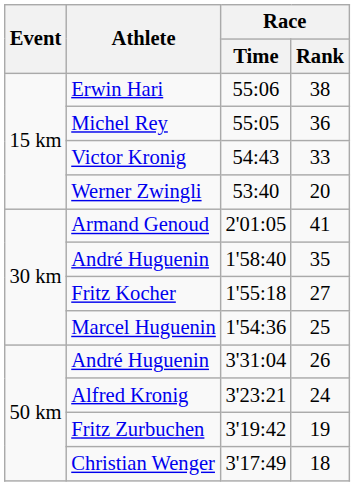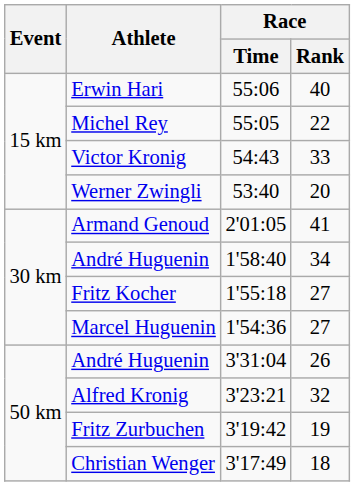Erwin Hari | Race / Rank: 38 -> 40
Michel Rey | Race / Rank: 36 -> 22
André Huguenin / 1'58:40 | Race / Rank: 35 -> 34
Marcel Huguenin | Race / Rank: 25 -> 27
Alfred Kronig | Race / Rank: 24 -> 32
